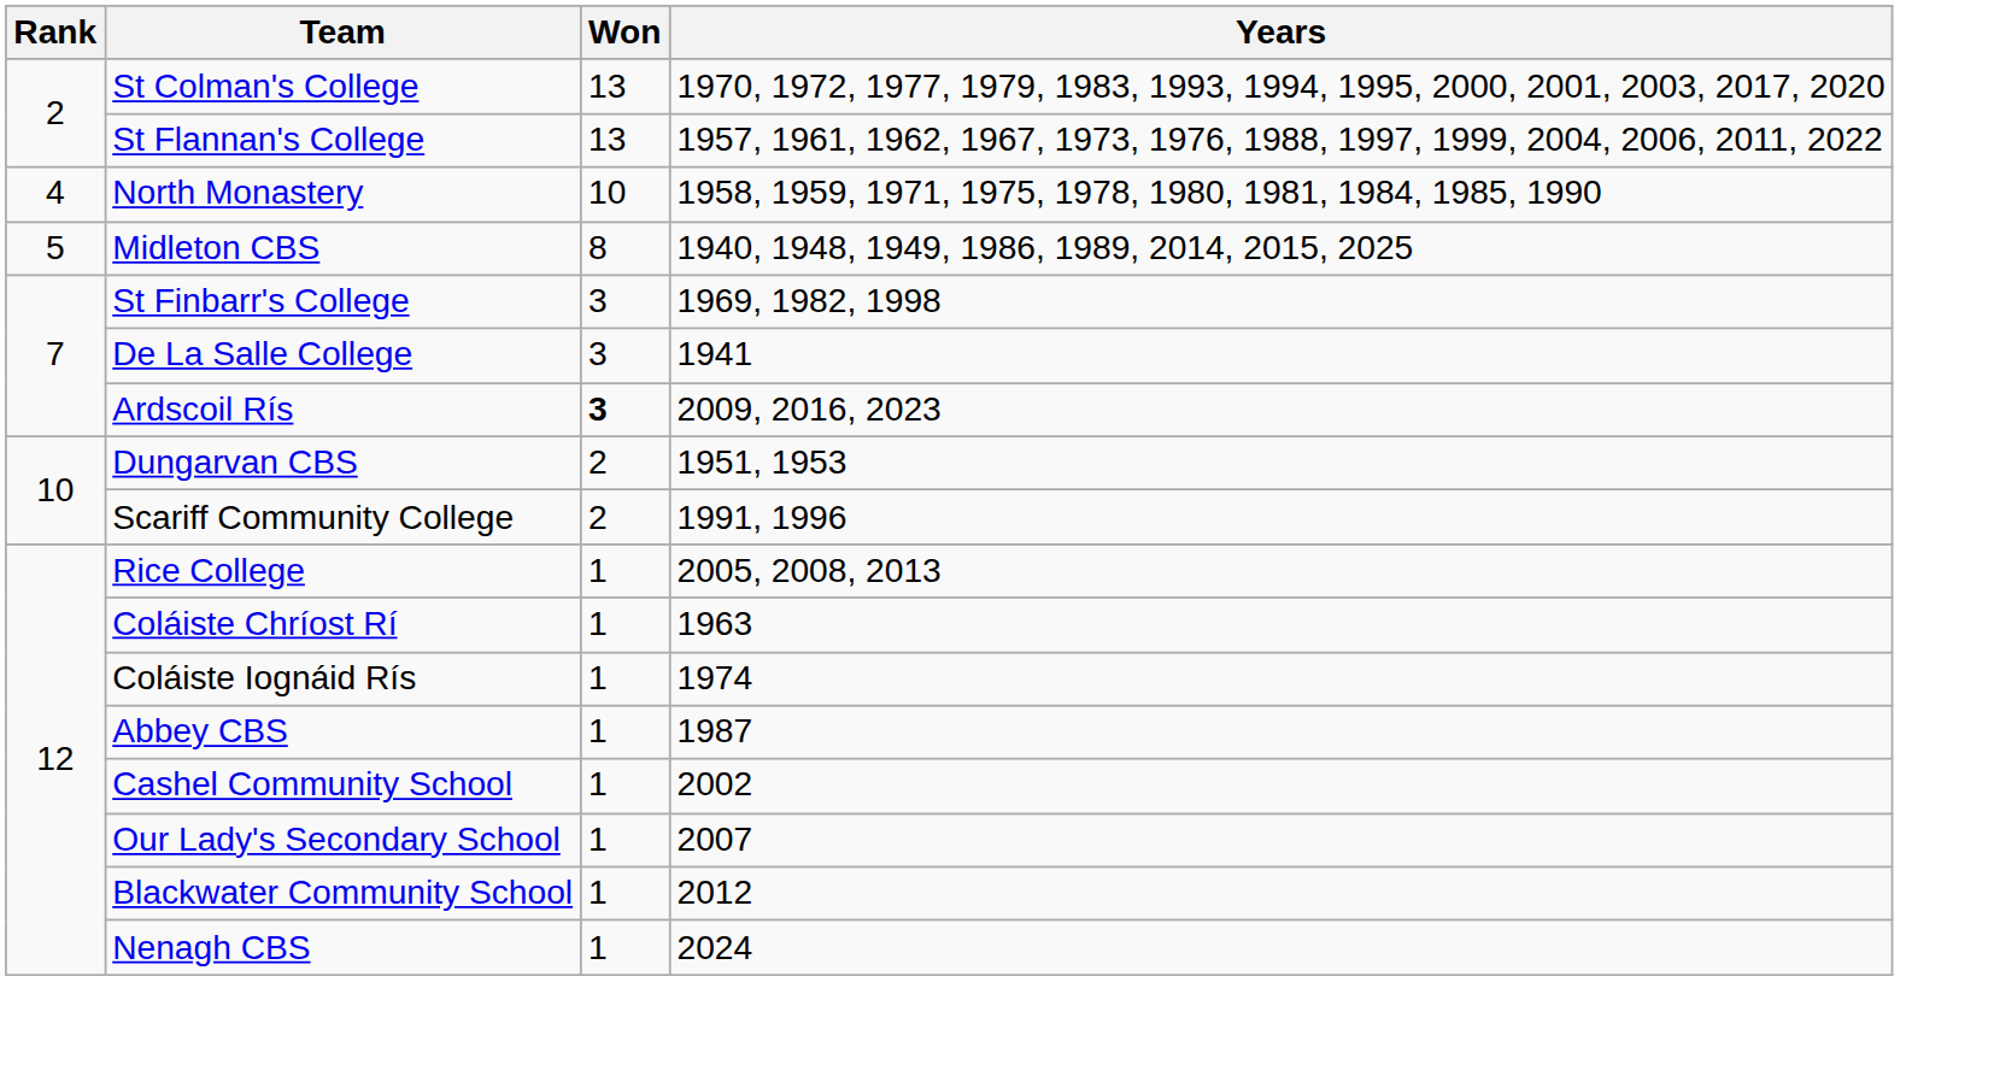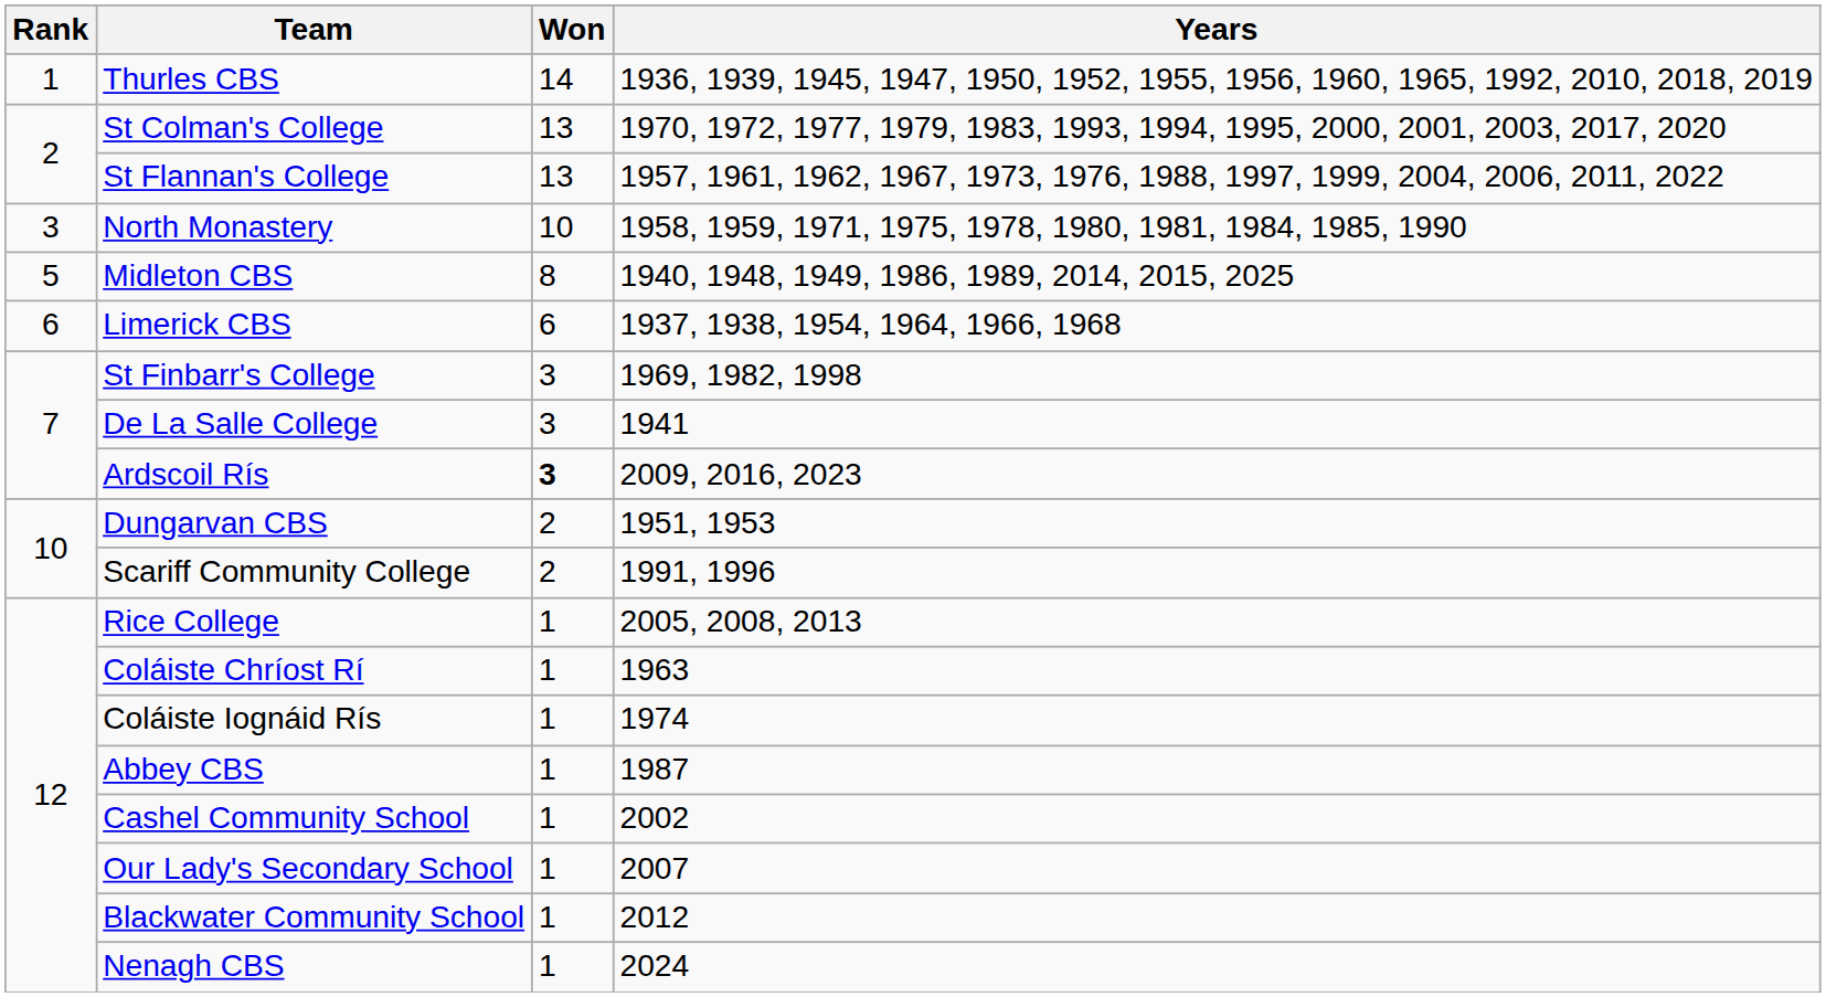+ row: 1 | Thurles CBS | 14 | 1936, 1939, 1945, 1947, 1950, 1952, 1955, 1956, 1960, 1965, 1992, 2010, 2018, 2019
North Monastery | Rank: 4 -> 3
+ row: 6 | Limerick CBS | 6 | 1937, 1938, 1954, 1964, 1966, 1968
